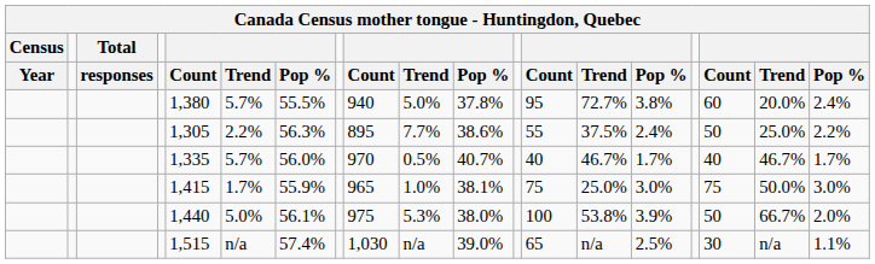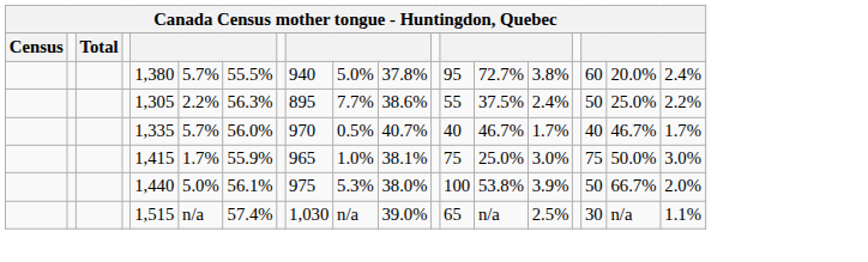- row: Year | responses | Count | Trend | Pop % | Count | Trend | Pop % | Count | Trend | Pop % | Count | Trend | Pop %
